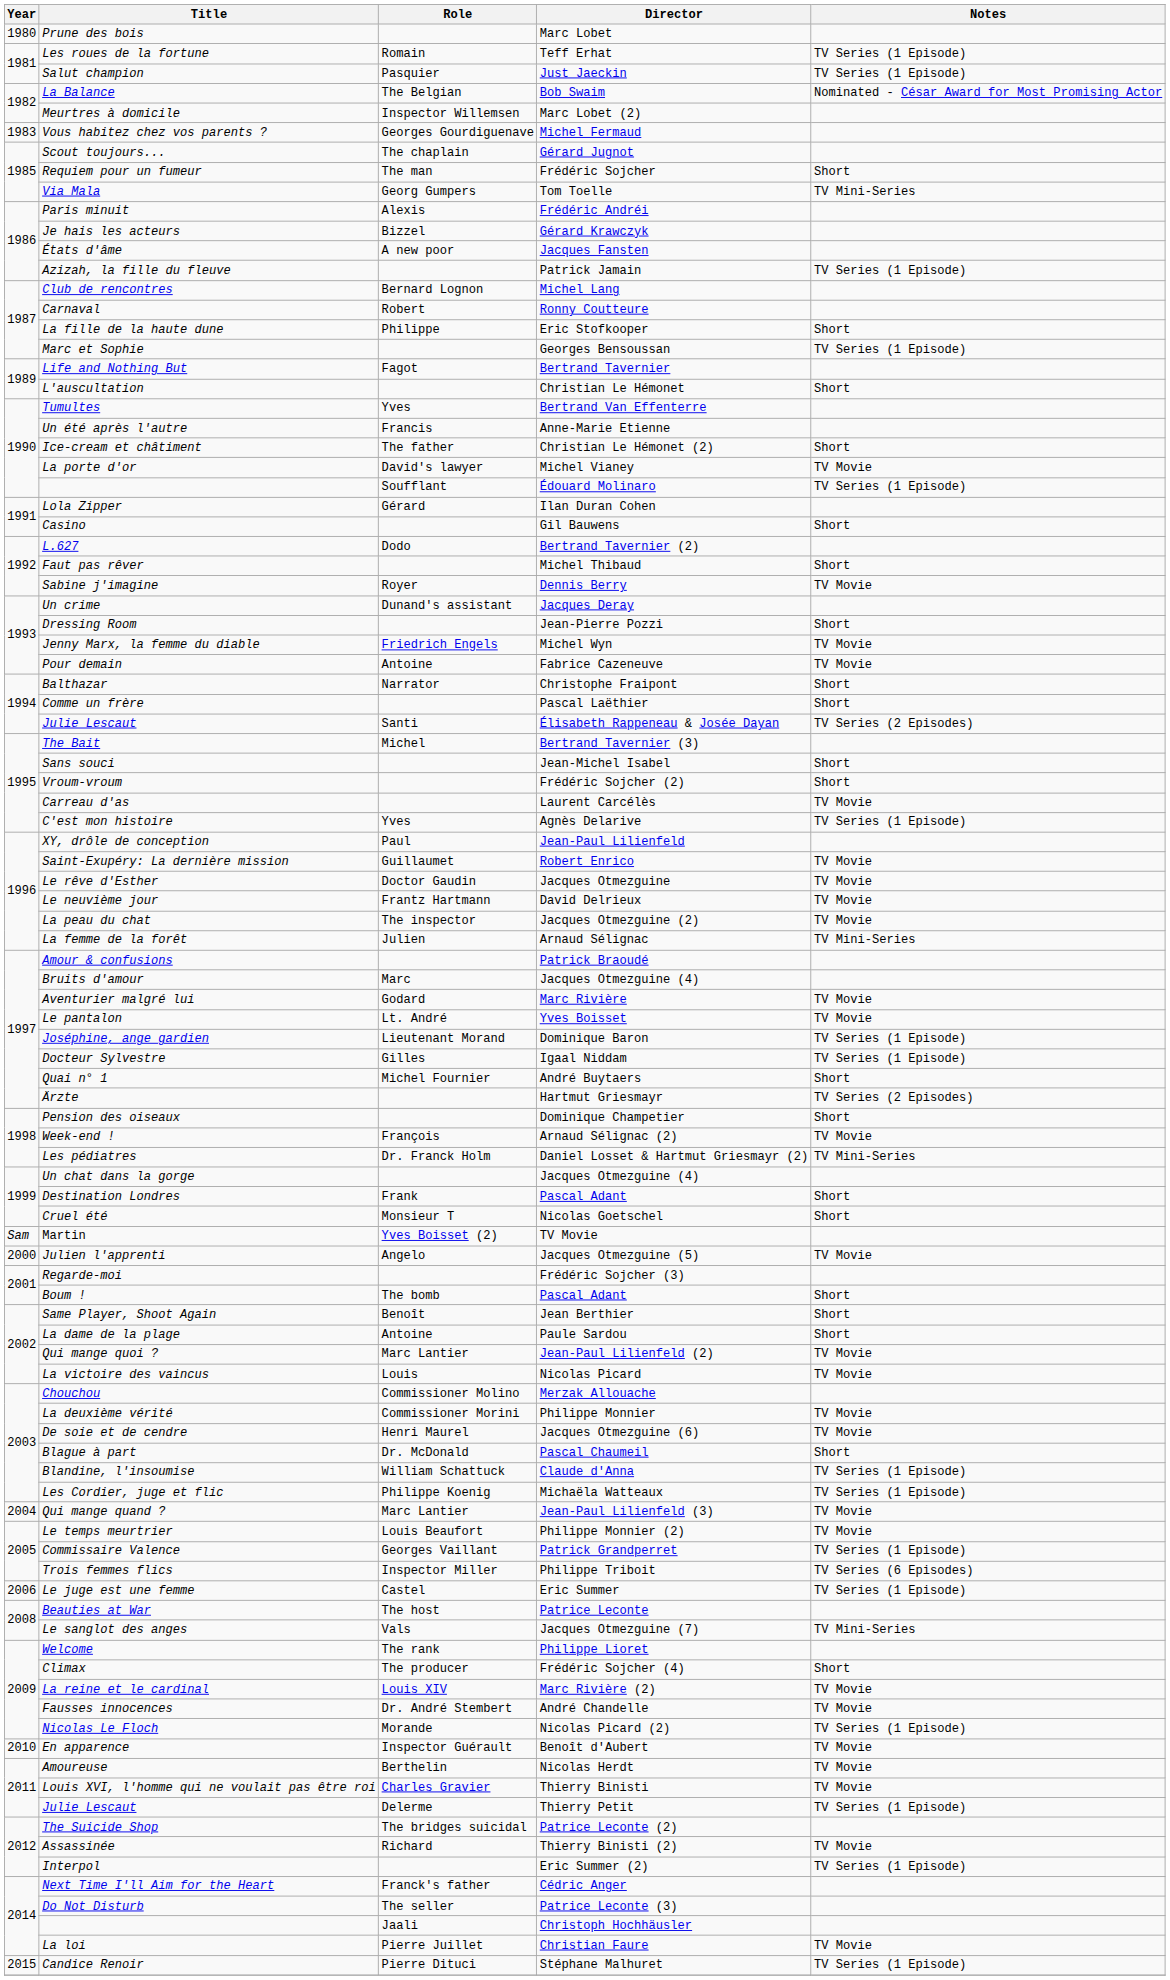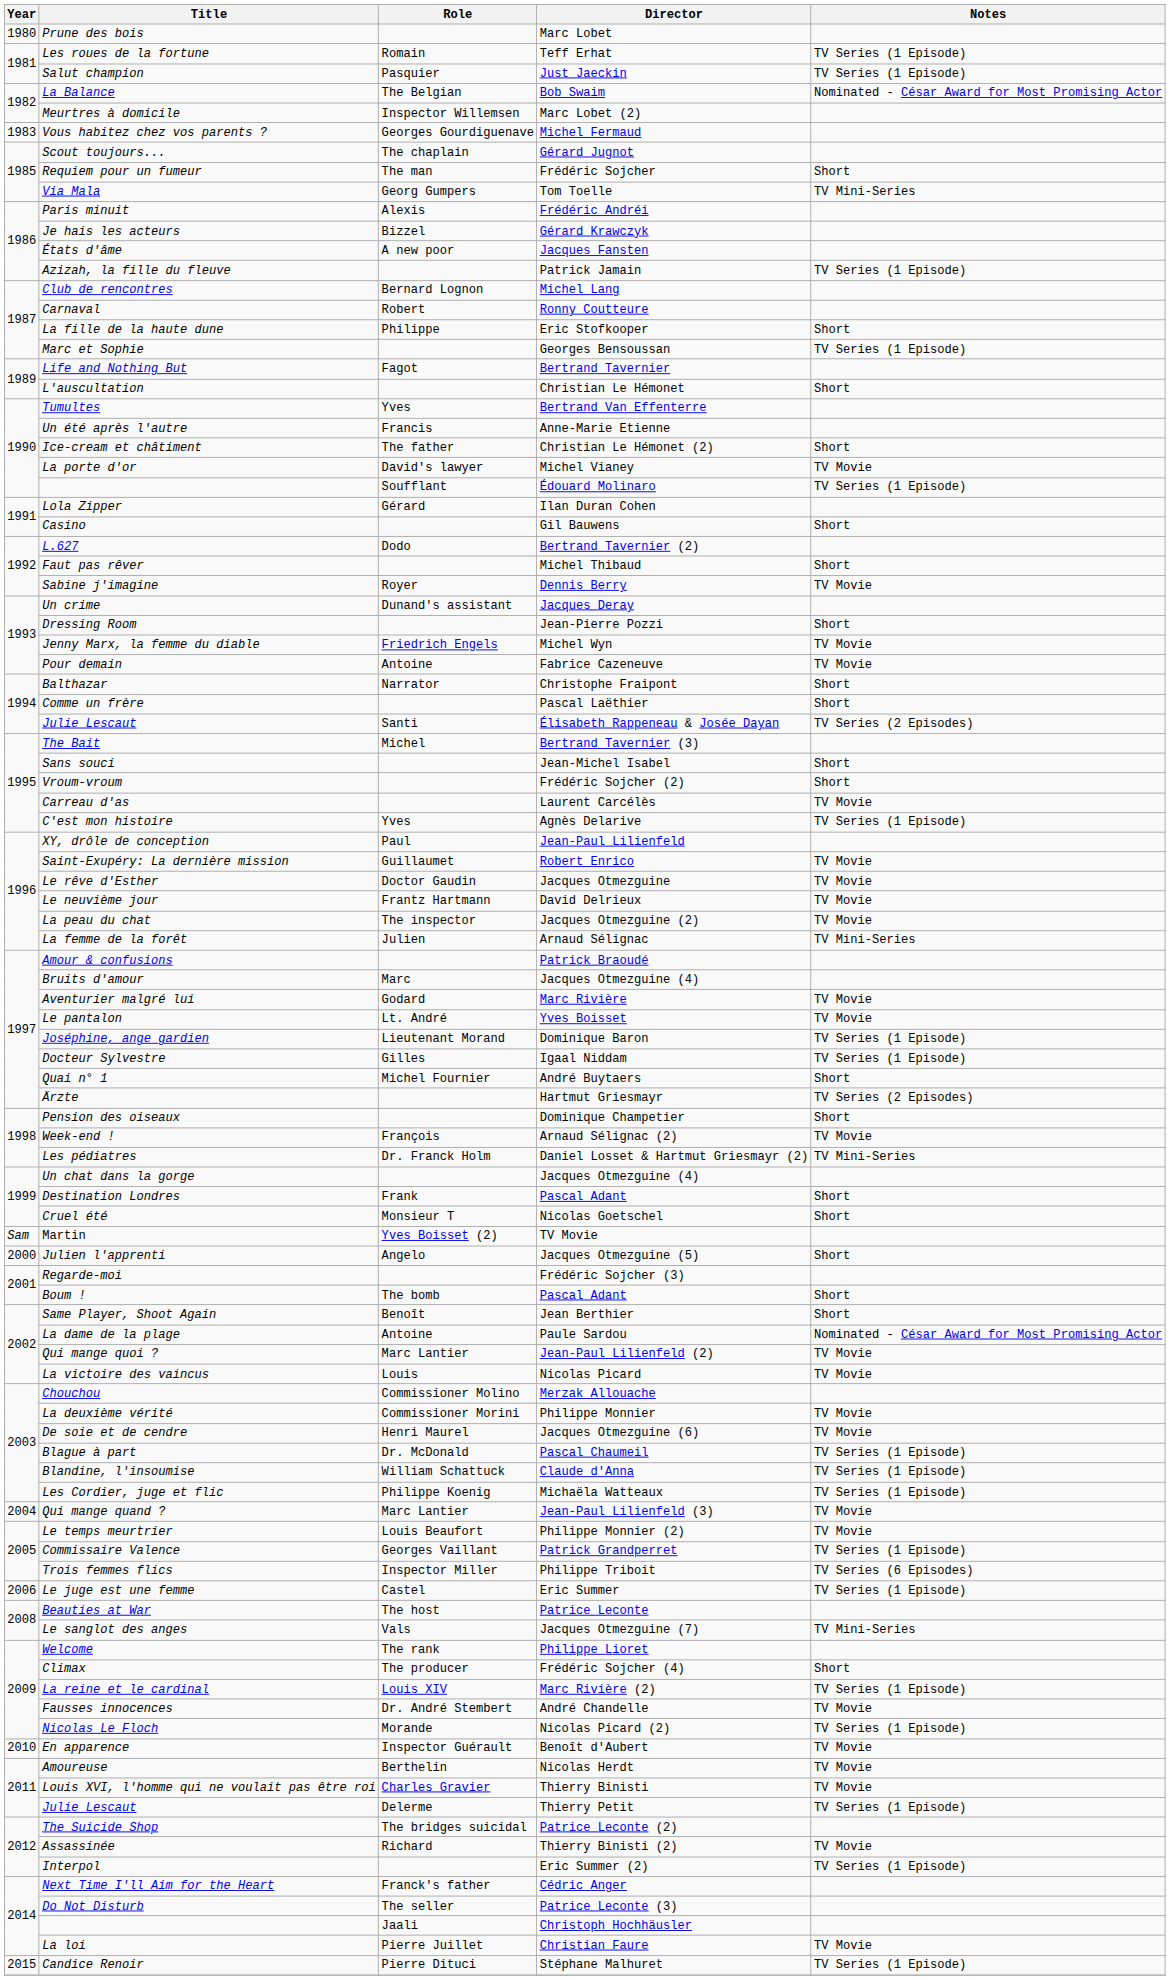Julien l'apprenti | Notes: TV Movie -> Short
La dame de la plage | Notes: Short -> Nominated - César Award for Most Promising Actor
Blague à part | Notes: Short -> TV Series (1 Episode)
La reine et le cardinal | Notes: TV Movie -> TV Series (1 Episode)
